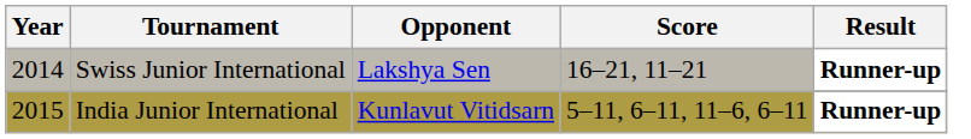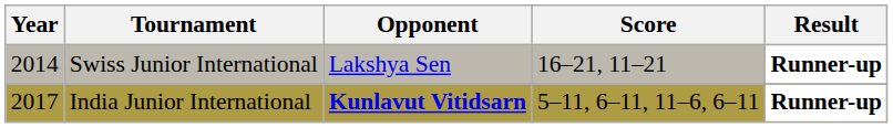India Junior International | Year: 2015 -> 2017
India Junior International | Opponent: normal -> bold
